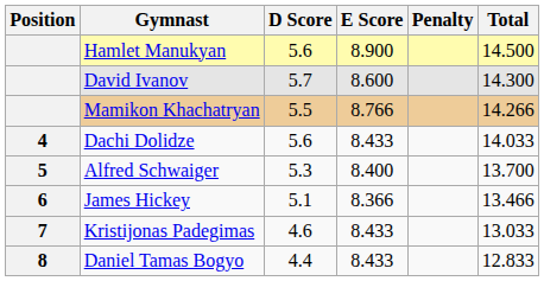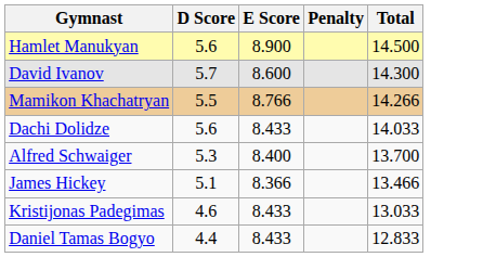- column: Position | 4 | 5 | 6 | 7 | 8
